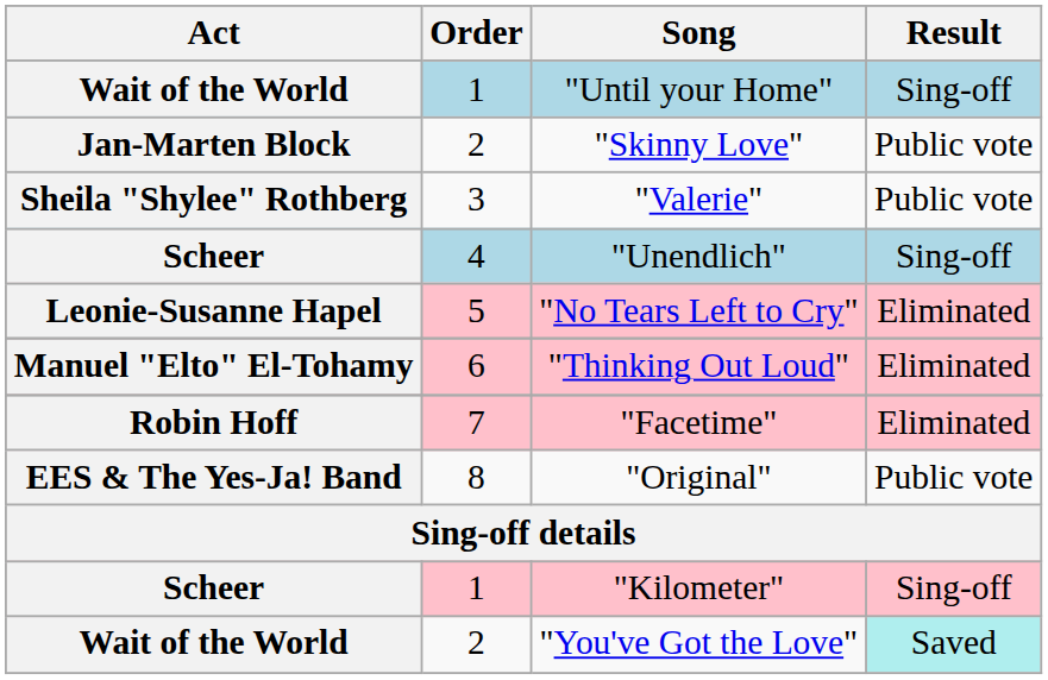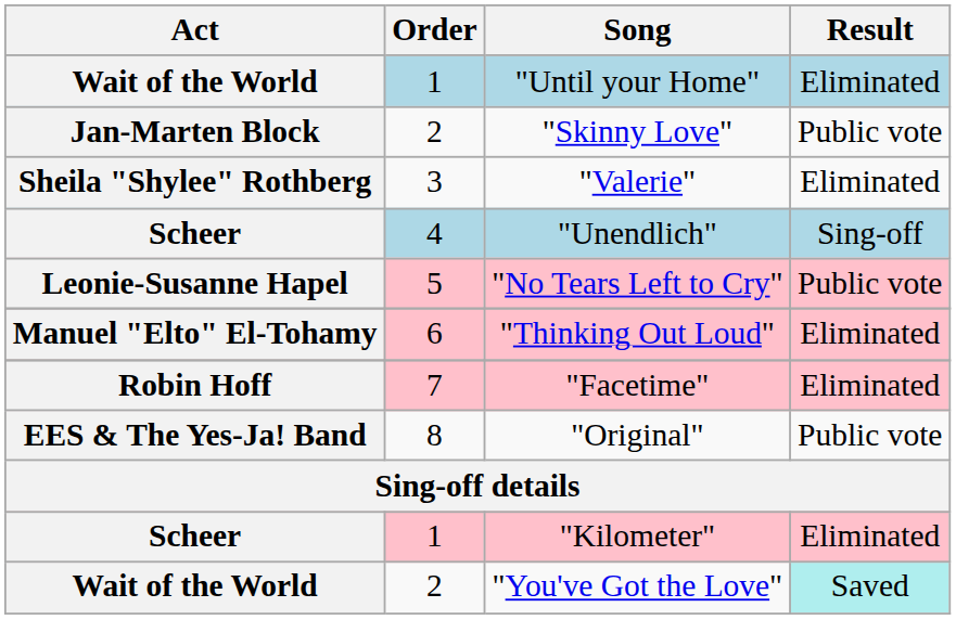"Until your Home" | Result: Sing-off -> Eliminated
"Valerie" | Result: Public vote -> Eliminated
"No Tears Left to Cry" | Result: Eliminated -> Public vote
"Kilometer" | Result: Sing-off -> Eliminated
